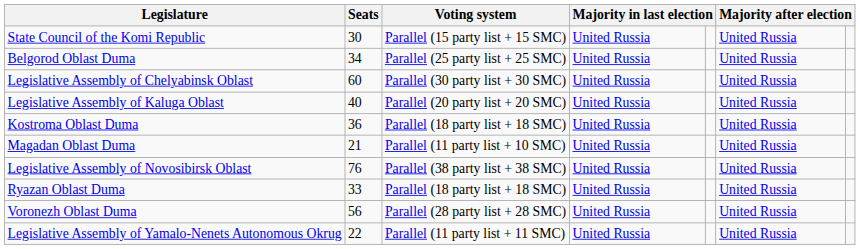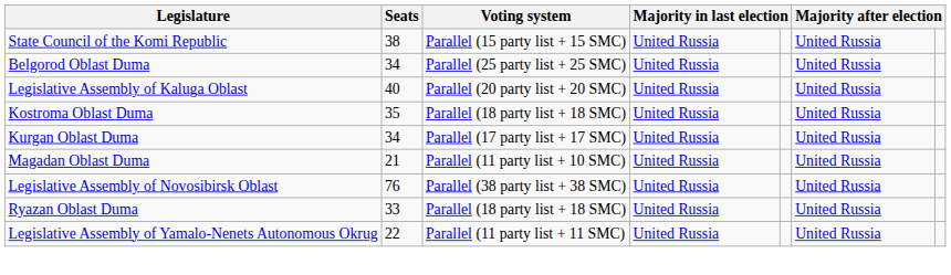State Council of the Komi Republic | Seats: 30 -> 38
- row: Legislative Assembly of Chelyabinsk Oblast | 60 | Parallel (30 party list + 30 SMC) | United Russia | United Russia
Kostroma Oblast Duma | Seats: 36 -> 35
+ row: Kurgan Oblast Duma | 34 | Parallel (17 party list + 17 SMC) | United Russia | United Russia
- row: Voronezh Oblast Duma | 56 | Parallel (28 party list + 28 SMC) | United Russia | United Russia
